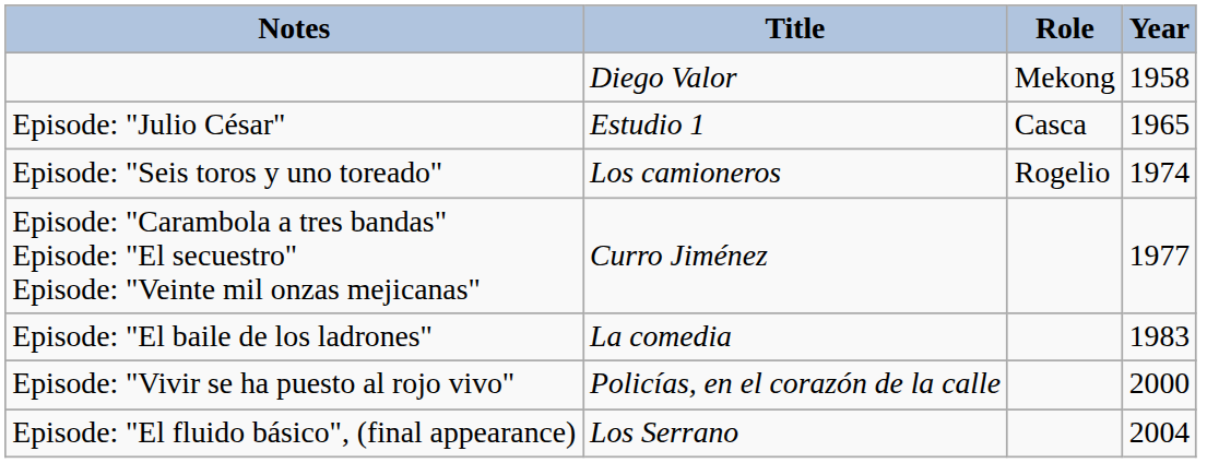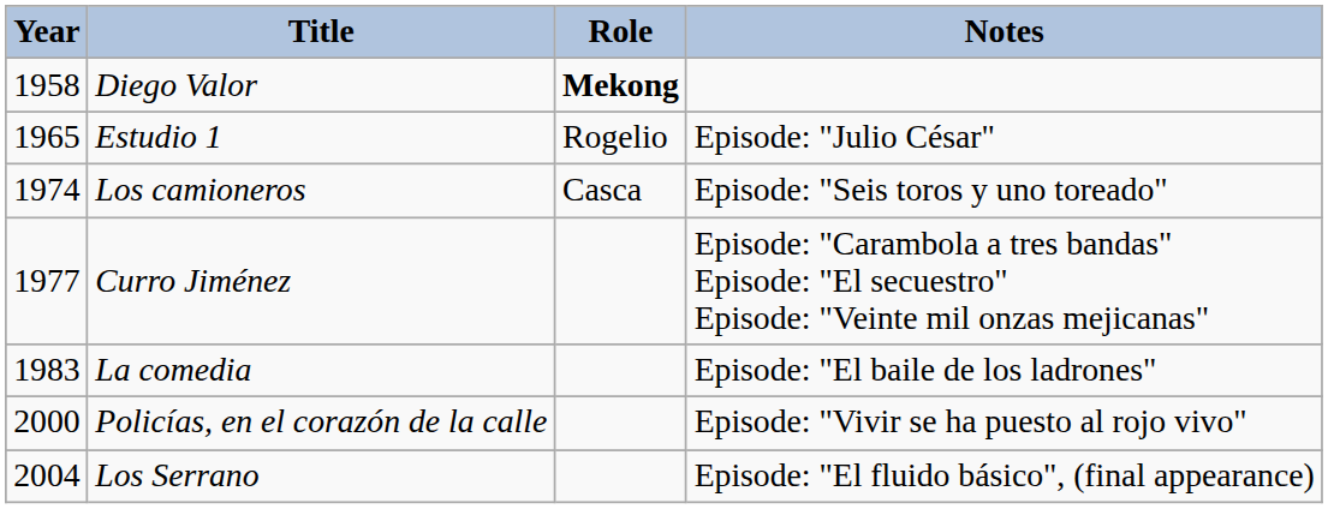columns swapped: Year <-> Notes
Diego Valor | Role: normal -> bold
Estudio 1 | Role: Casca -> Rogelio
Los camioneros | Role: Rogelio -> Casca
